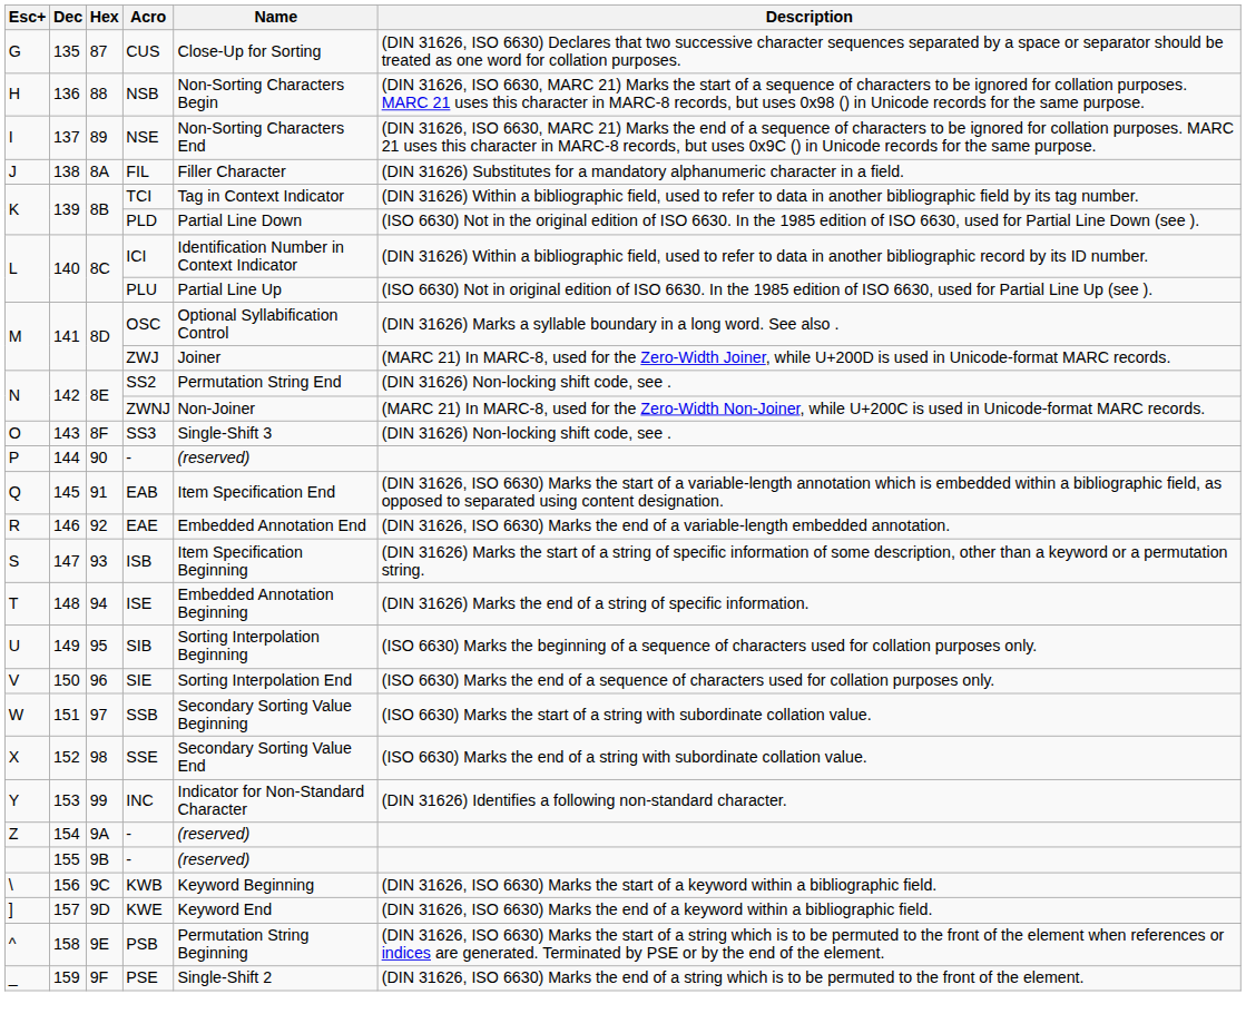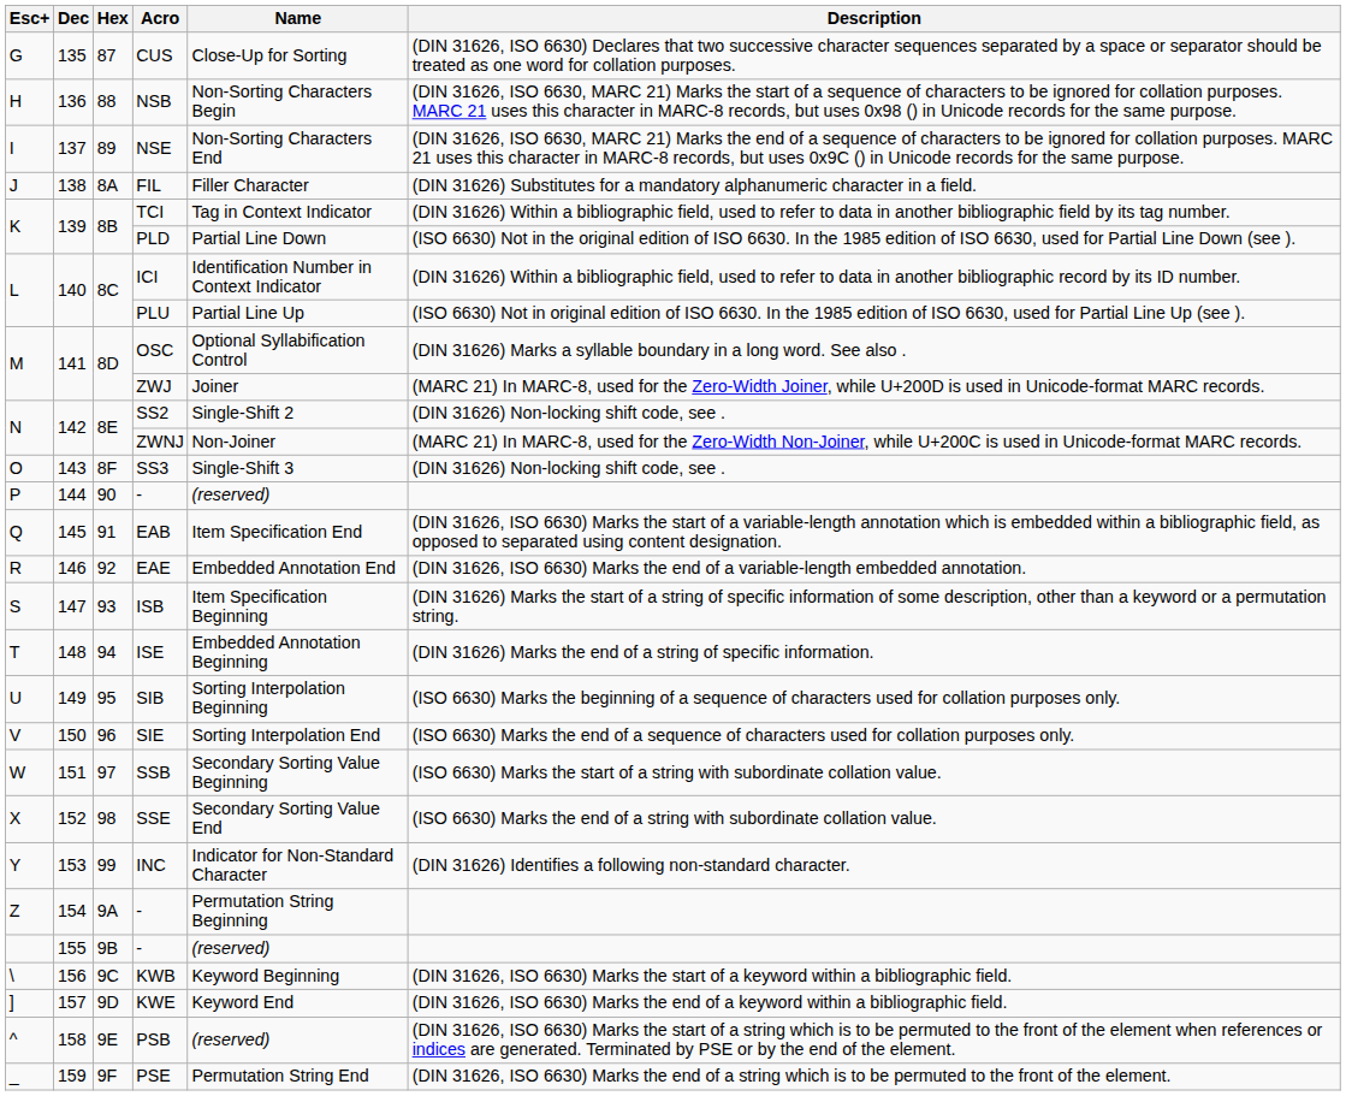SS2 | Name: Permutation String End -> Single-Shift 2
Z / - | Name: (reserved) -> Permutation String Beginning
PSB | Name: Permutation String Beginning -> (reserved)
PSE | Name: Single-Shift 2 -> Permutation String End
